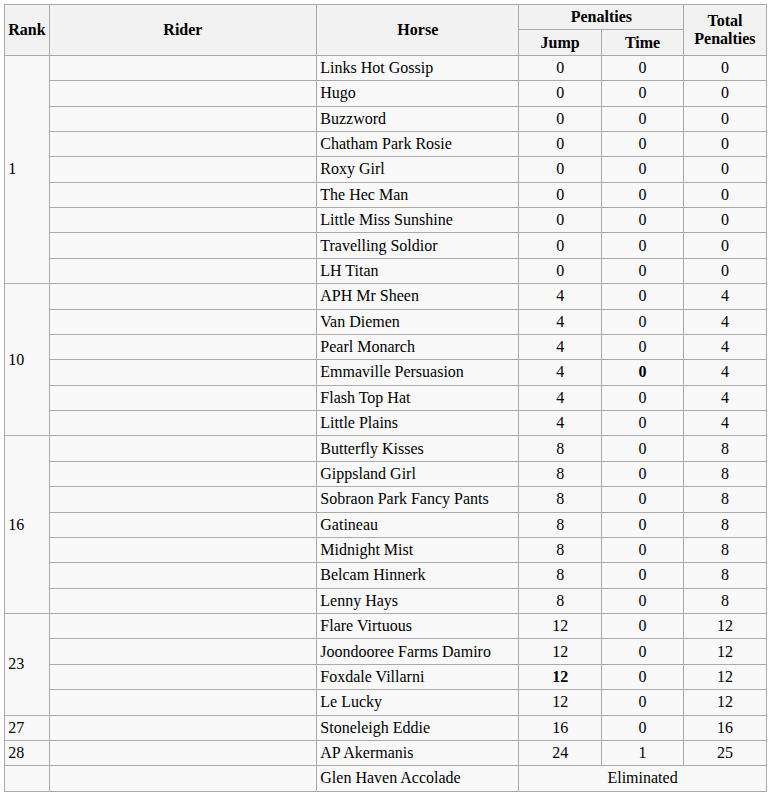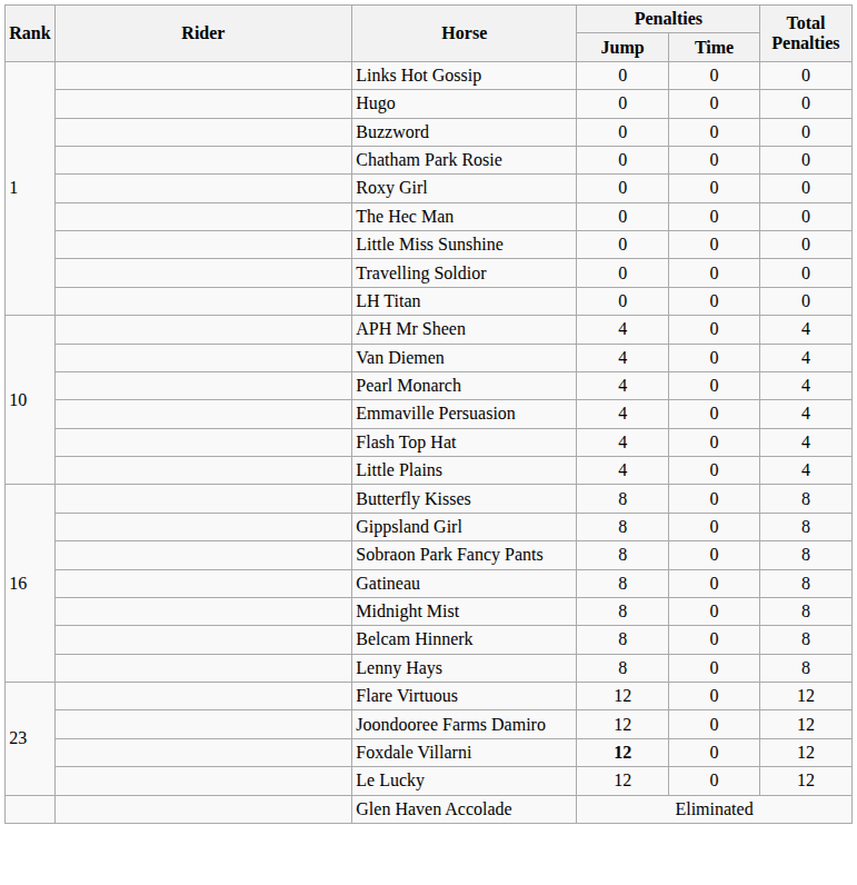Emmaville Persuasion | Penalties / Time: bold -> normal
- row: 27 | Stoneleigh Eddie | 16 | 0 | 16
- row: 28 | AP Akermanis | 24 | 1 | 25
